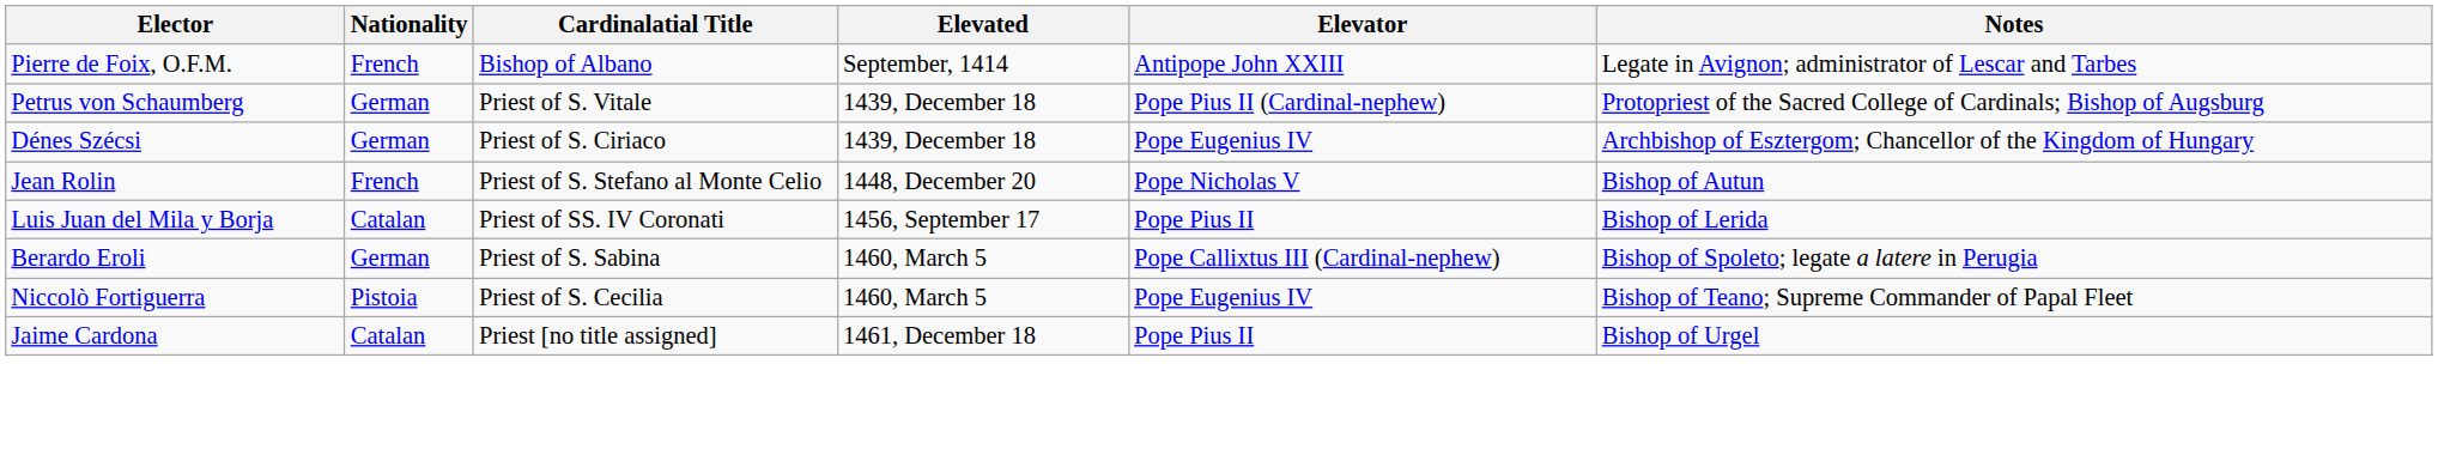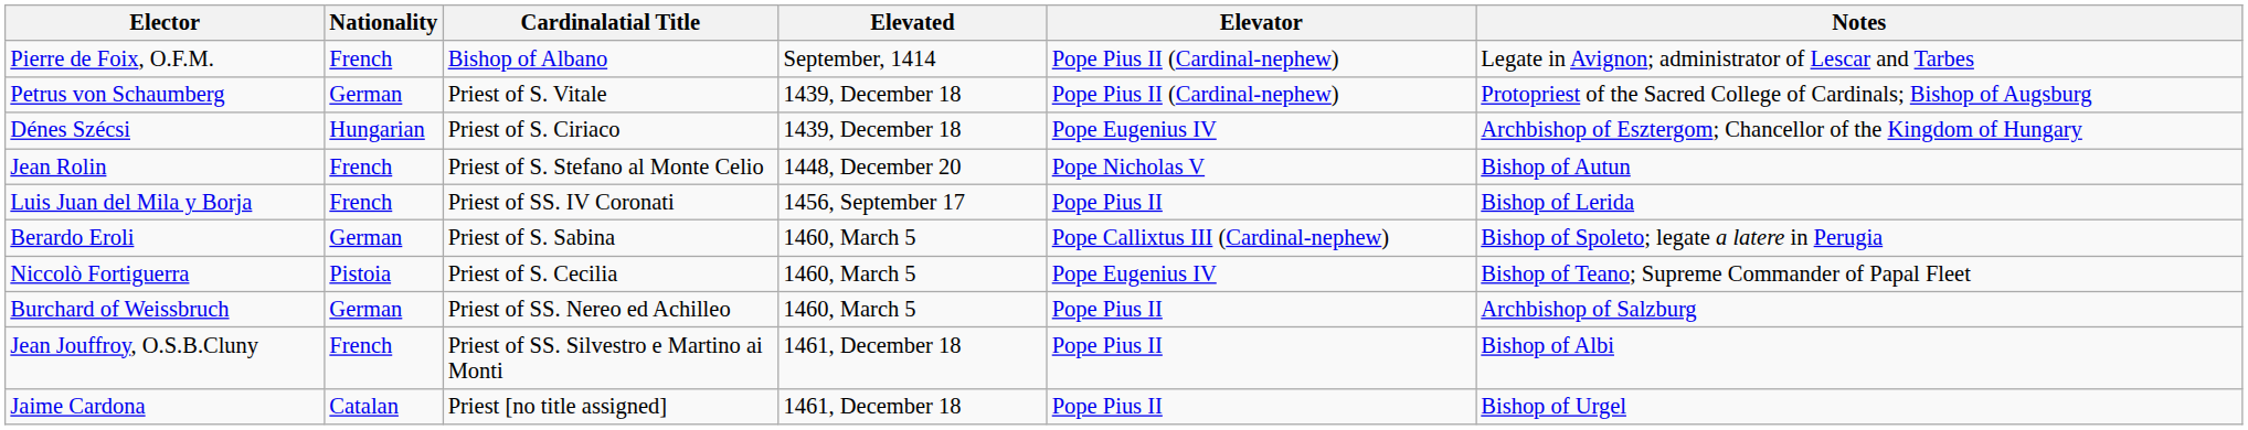Pierre de Foix, O.F.M. | Elevator: Antipope John XXIII -> Pope Pius II (Cardinal-nephew)
Dénes Szécsi | Nationality: German -> Hungarian
Luis Juan del Mila y Borja | Nationality: Catalan -> French
+ row: Burchard of Weissbruch | German | Priest of SS. Nereo ed Achilleo | 1460, March 5 | Pope Pius II | Archbishop of Salzburg
+ row: Jean Jouffroy, O.S.B.Cluny | French | Priest of SS. Silvestro e Martino ai Monti | 1461, December 18 | Pope Pius II | Bishop of Albi
